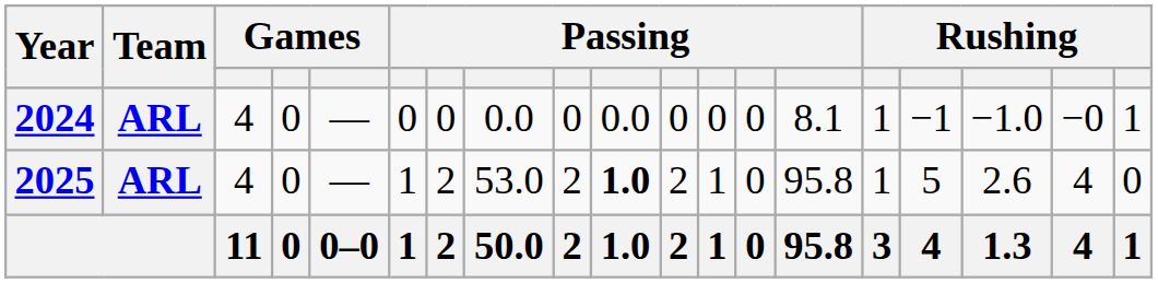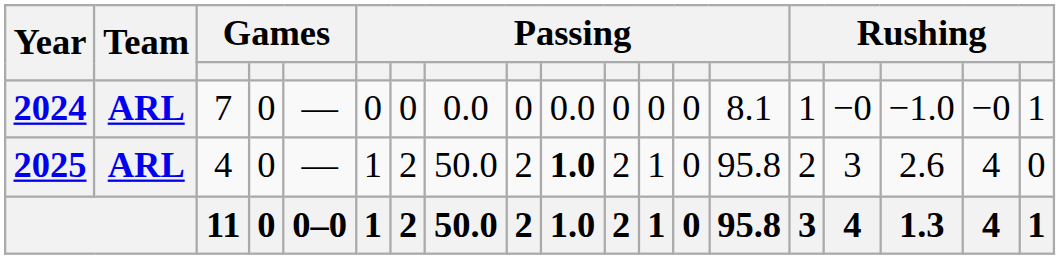2024 | column 3: 4 -> 7
2024 | column 16: −1 -> −0
2025 | column 8: 53.0 -> 50.0
2025 | column 15: 1 -> 2
2025 | column 16: 5 -> 3
